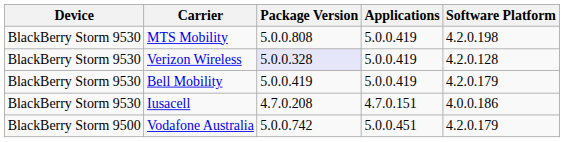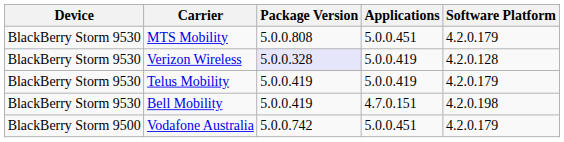MTS Mobility | Applications: 5.0.0.419 -> 5.0.0.451
MTS Mobility | Software Platform: 4.2.0.198 -> 4.2.0.179
+ row: BlackBerry Storm 9530 | Telus Mobility | 5.0.0.419 | 5.0.0.419 | 4.2.0.179
Bell Mobility | Applications: 5.0.0.419 -> 4.7.0.151
Bell Mobility | Software Platform: 4.2.0.179 -> 4.2.0.198
- row: BlackBerry Storm 9530 | Iusacell | 4.7.0.208 | 4.7.0.151 | 4.0.0.186
